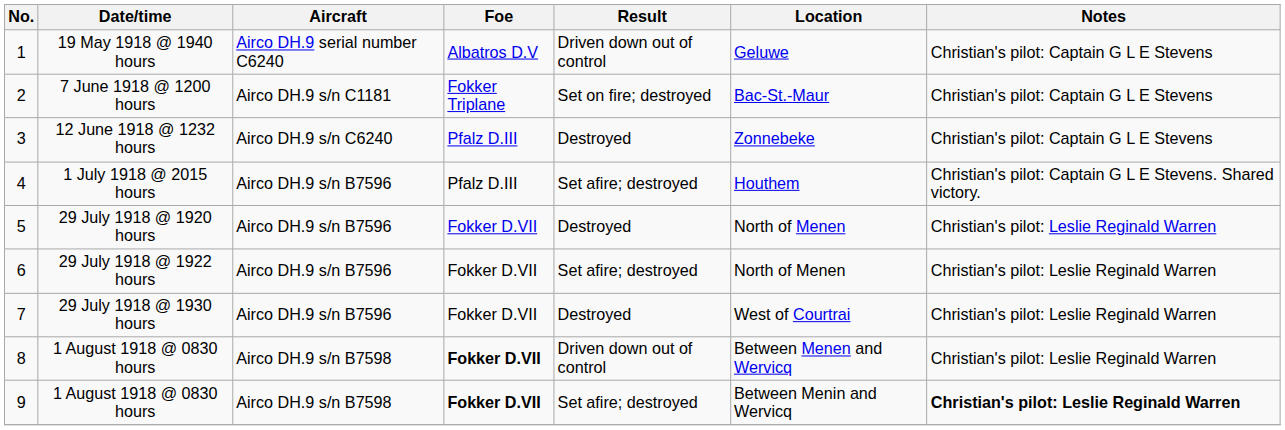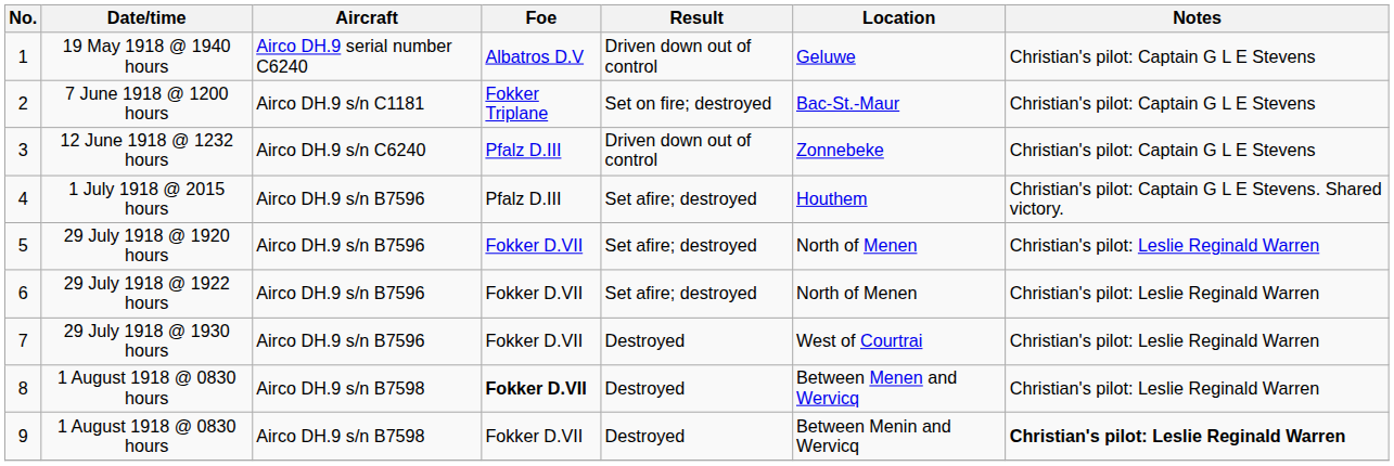3 | Result: Destroyed -> Driven down out of control
5 | Result: Destroyed -> Set afire; destroyed
8 | Result: Driven down out of control -> Destroyed
9 | Foe: bold -> normal
9 | Result: Set afire; destroyed -> Destroyed
